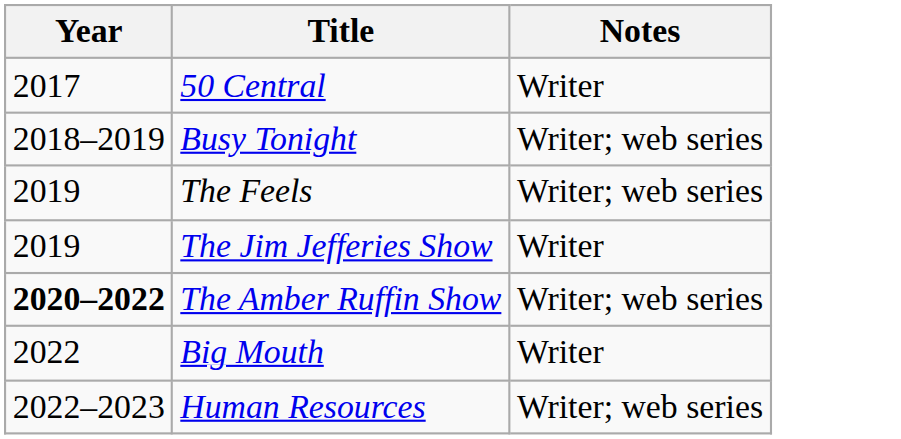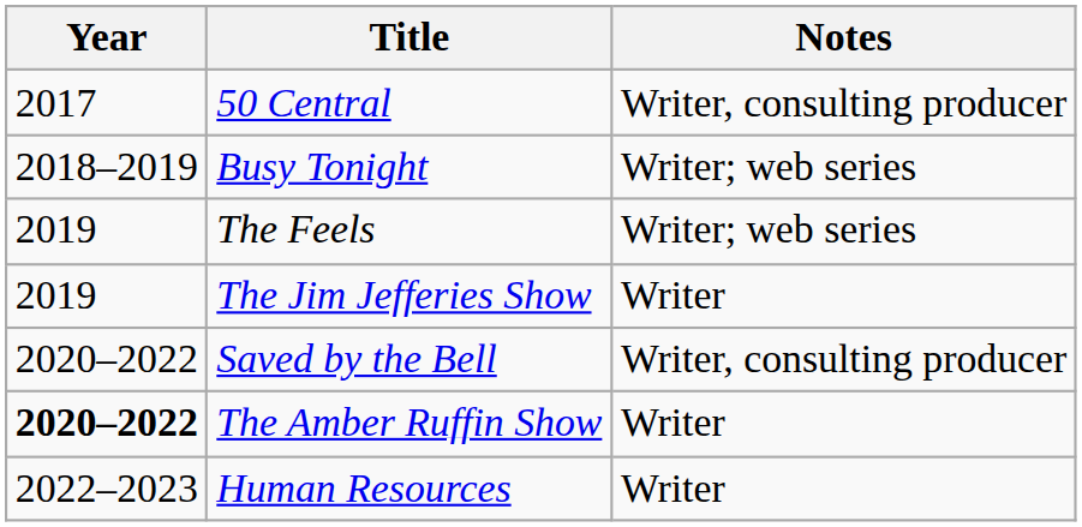50 Central | Notes: Writer -> Writer, consulting producer
+ row: 2020–2022 | Saved by the Bell | Writer, consulting producer
The Amber Ruffin Show | Notes: Writer; web series -> Writer
- row: 2022 | Big Mouth | Writer
Human Resources | Notes: Writer; web series -> Writer
